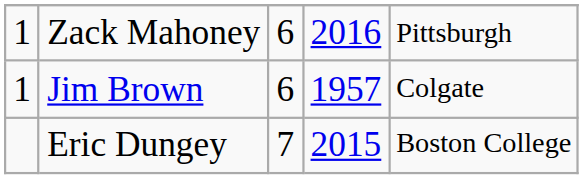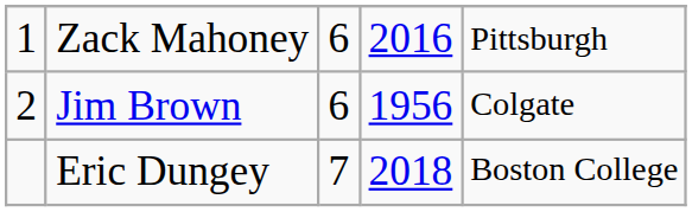Jim Brown | column 1: 1 -> 2
Jim Brown | column 4: 1957 -> 1956
Eric Dungey | column 4: 2015 -> 2018
